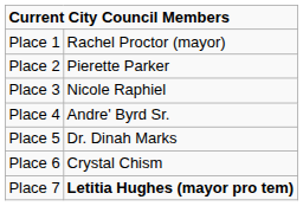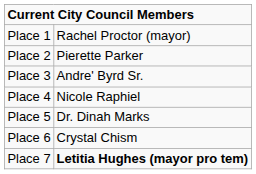Place 3 | column 2: Nicole Raphiel -> Andre' Byrd Sr.
Place 4 | column 2: Andre' Byrd Sr. -> Nicole Raphiel
